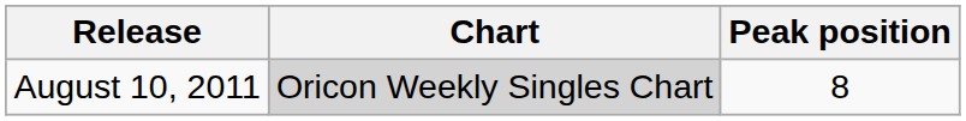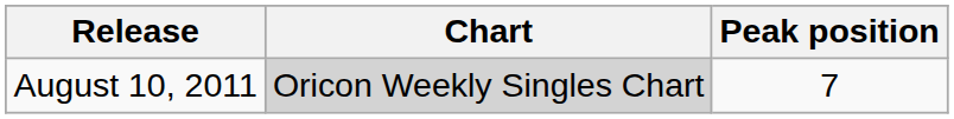August 10, 2011 | Peak position: 8 -> 7
